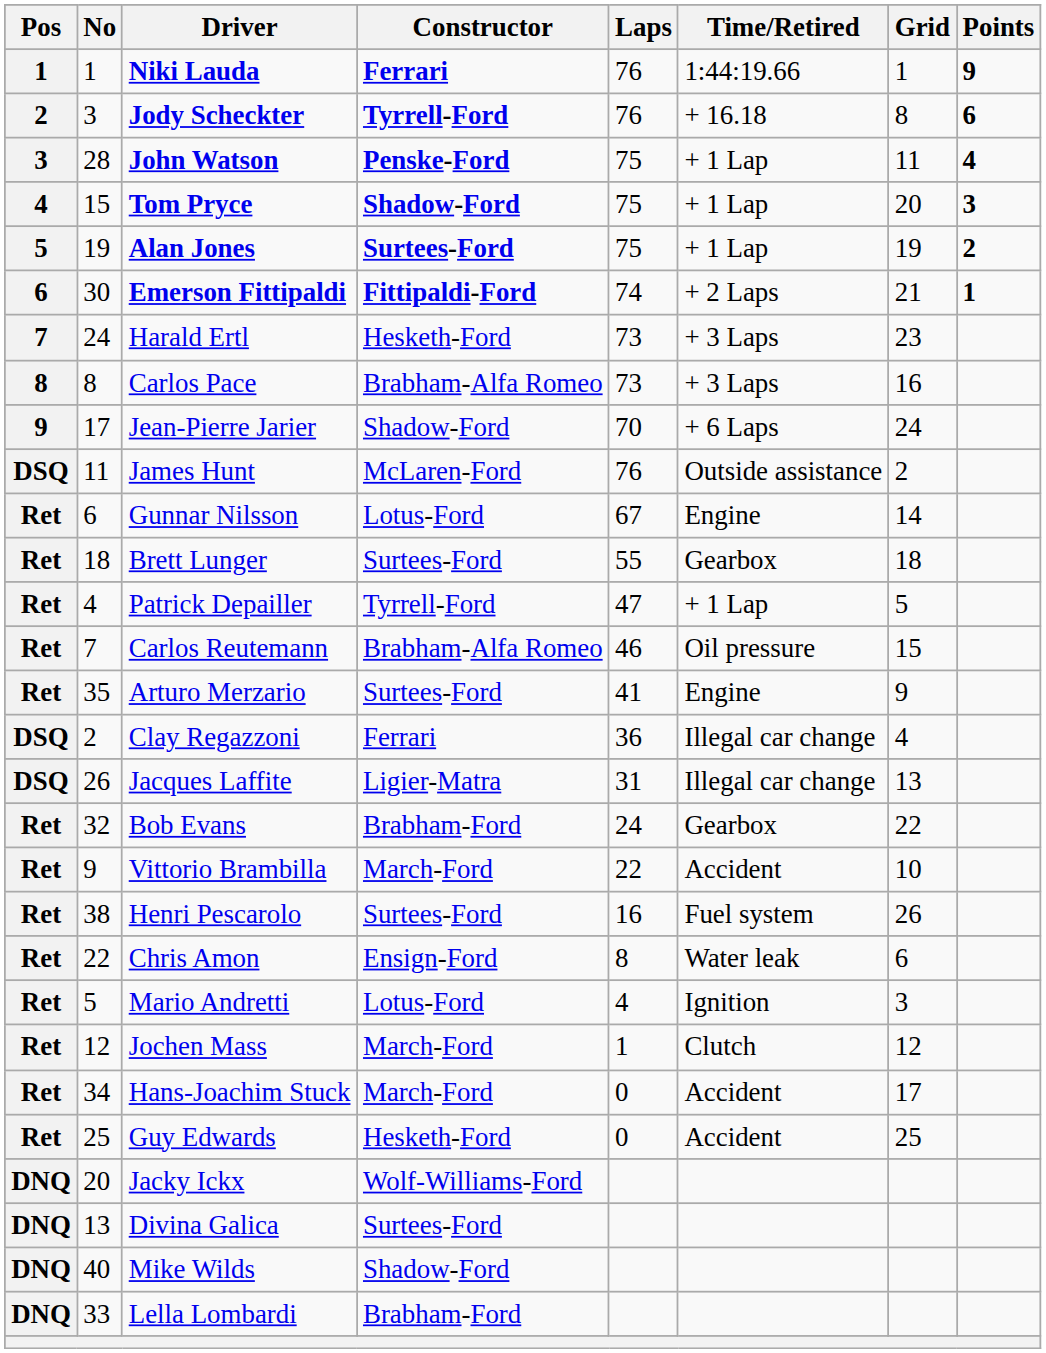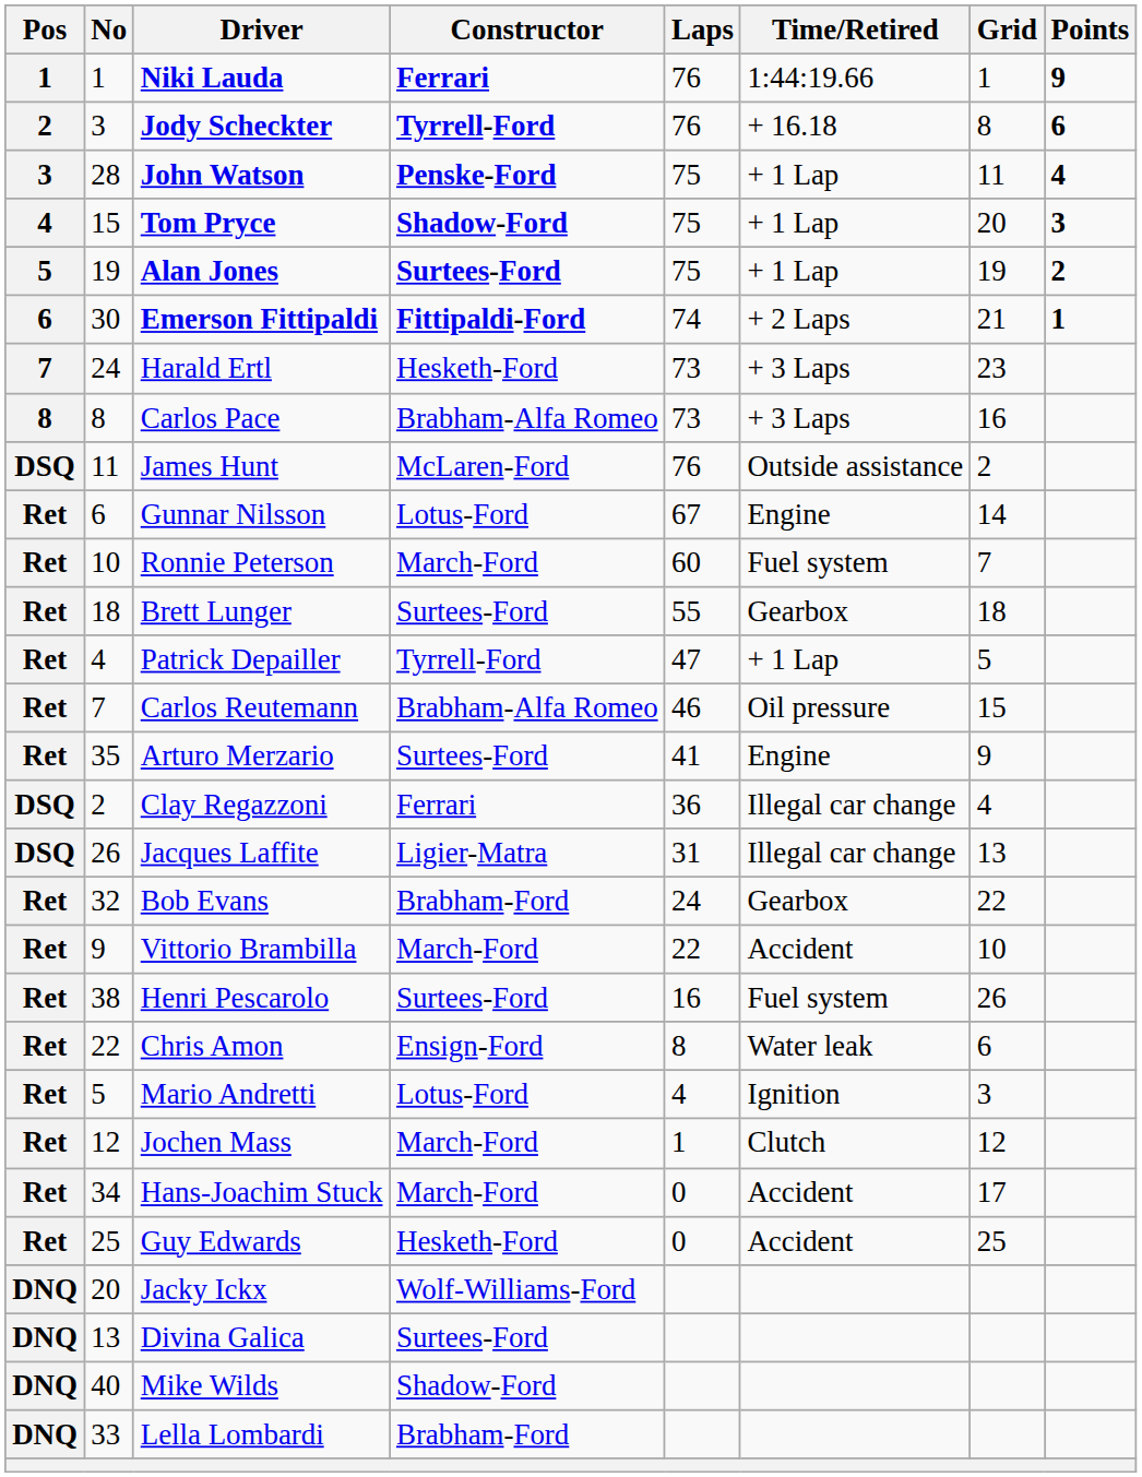- row: 9 | 17 | Jean-Pierre Jarier | Shadow-Ford | 70 | + 6 Laps | 24
+ row: Ret | 10 | Ronnie Peterson | March-Ford | 60 | Fuel system | 7
